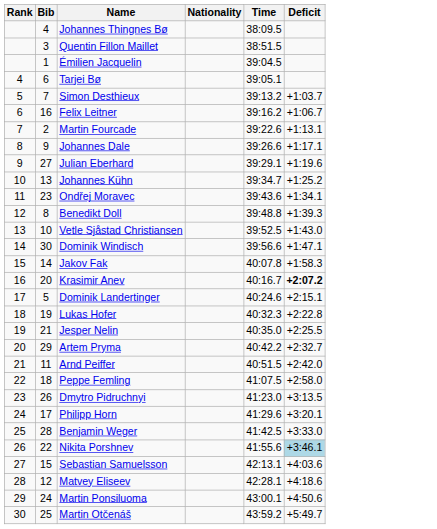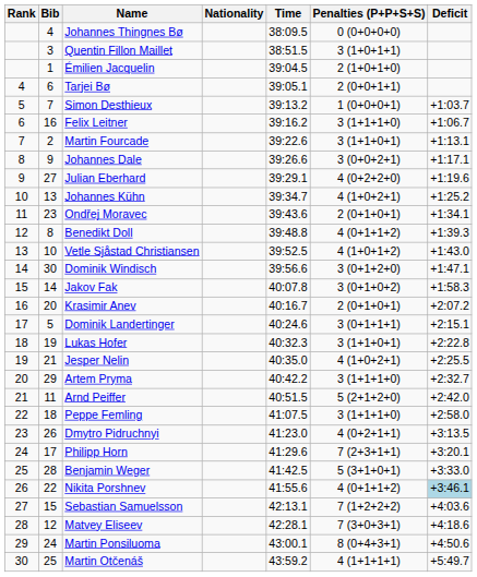+ column: Penalties (P+P+S+S) | 0 (0+0+0+0) | 3 (1+0+1+1) | 2 (1+0+1+0) | 2 (0+0+1+1) | 1 (0+0+0+1) | 3 (1+1+1+0) | 3 (1+1+0+1) | 3 (0+0+2+1) | 4 (0+2+2+0) | 4 (1+0+2+1) | 2 (0+1+0+1) | 4 (0+1+1+2) | 4 (1+0+1+2) | 3 (0+1+2+0) | 3 (0+1+0+2) | 2 (0+1+0+1) | 3 (0+1+1+1) | 3 (1+1+0+1) | 4 (1+0+2+1) | 3 (1+1+1+0) | 5 (2+1+2+0) | 3 (1+1+1+0) | 4 (0+2+1+1) | 7 (2+3+1+1) | 5 (3+1+0+1) | 4 (0+1+1+2) | 7 (1+2+2+2) | 7 (3+0+3+1) | 8 (0+4+3+1) | 4 (1+1+1+1)
Krasimir Anev | Deficit: bold -> normal
